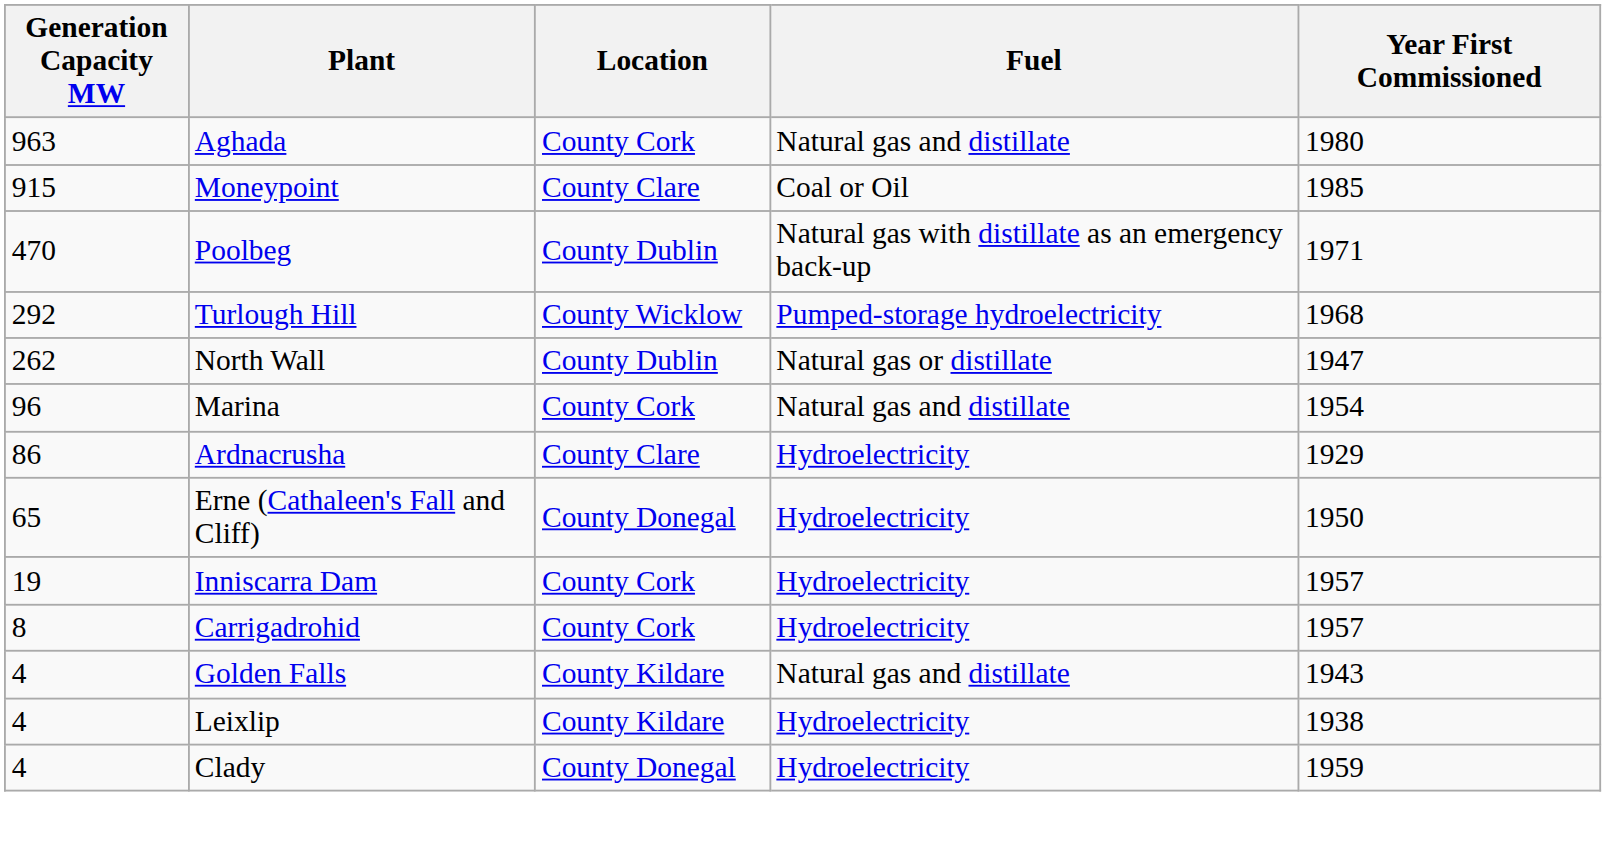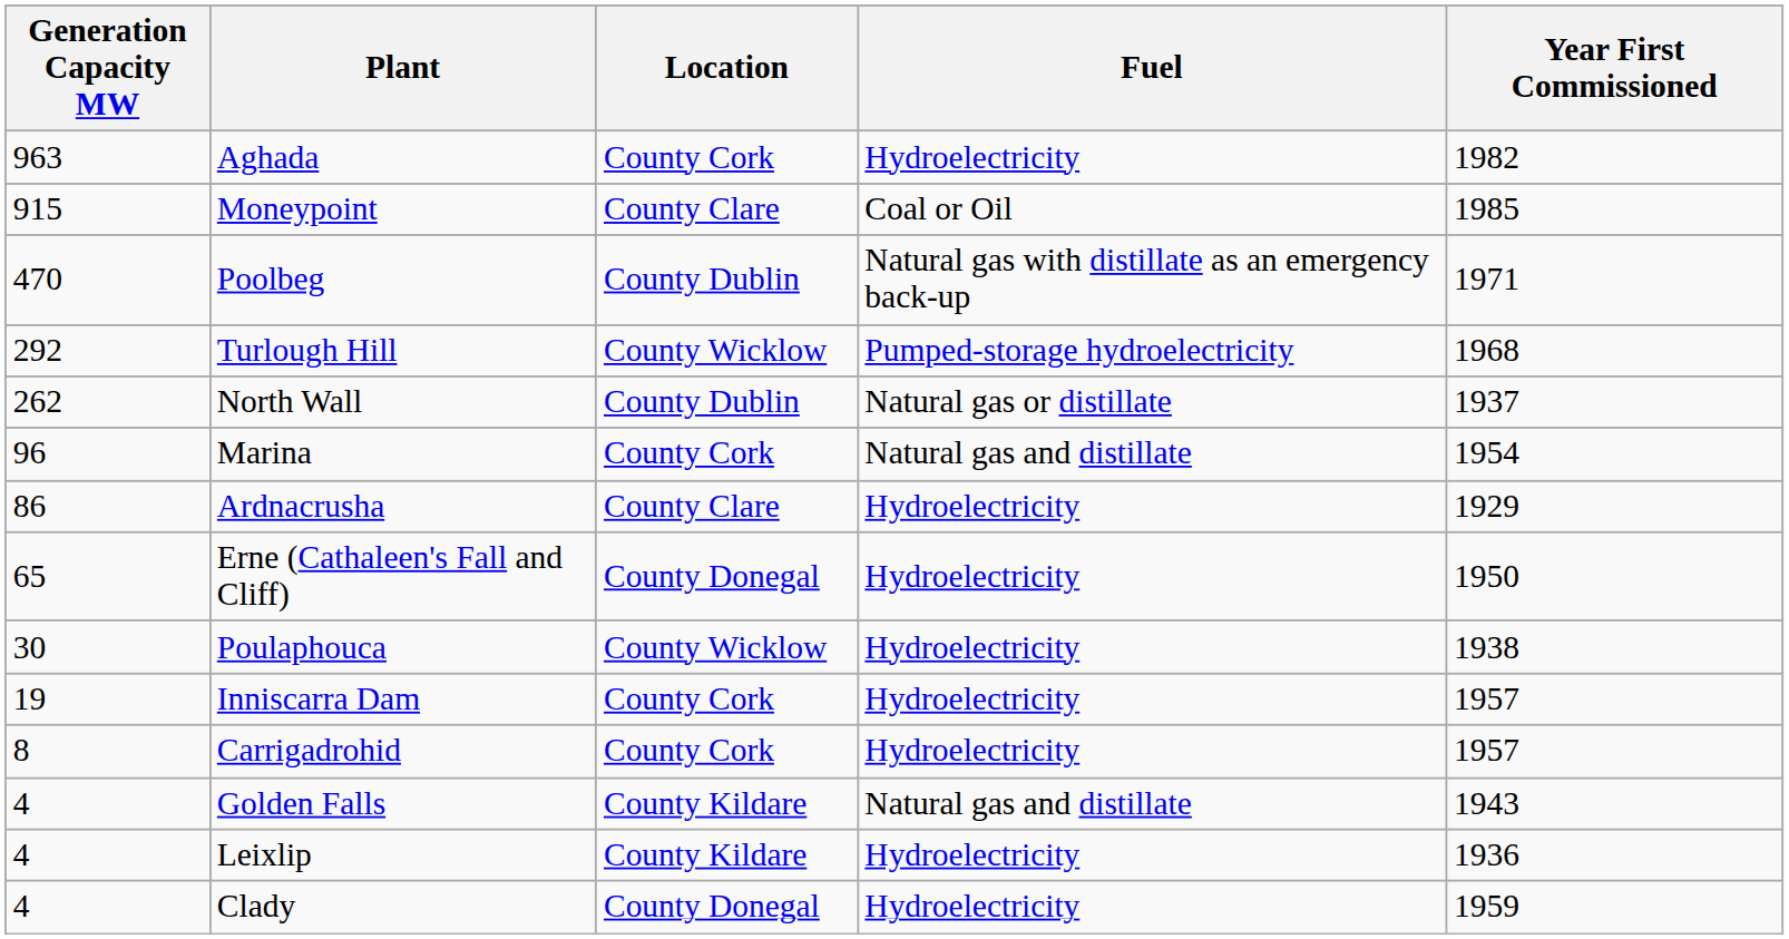Aghada | Fuel: Natural gas and distillate -> Hydroelectricity
Aghada | Year First Commissioned: 1980 -> 1982
North Wall | Year First Commissioned: 1947 -> 1937
+ row: 30 | Poulaphouca | County Wicklow | Hydroelectricity | 1938
Leixlip | Year First Commissioned: 1938 -> 1936
